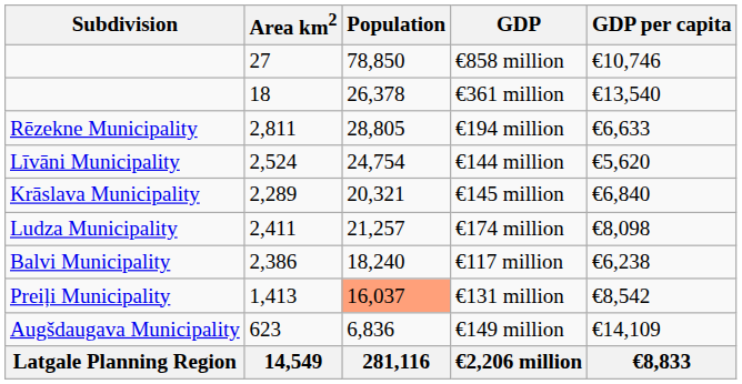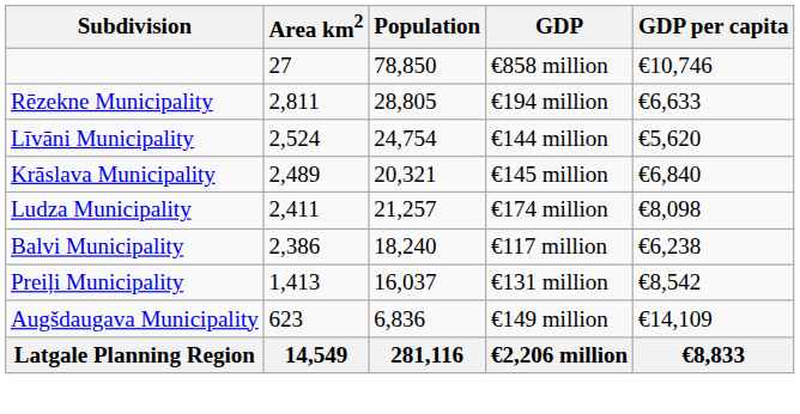- row: 18 | 26,378 | €361 million | €13,540
€145 million | Area km2: 2,289 -> 2,489
€131 million | Population: lightsalmon background -> no background
